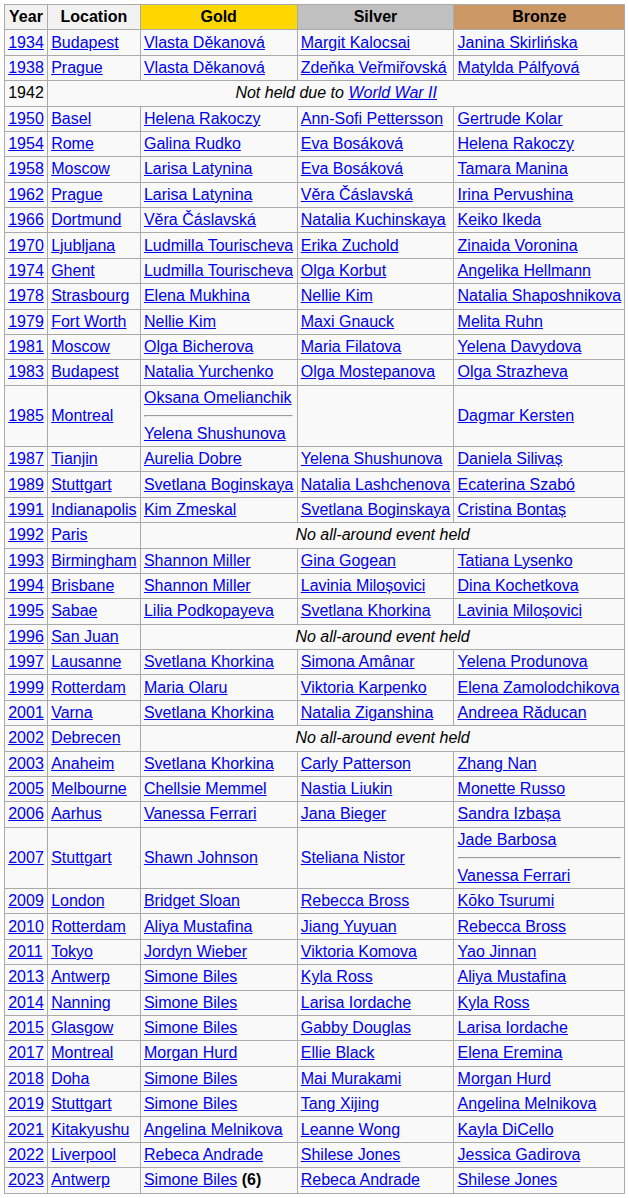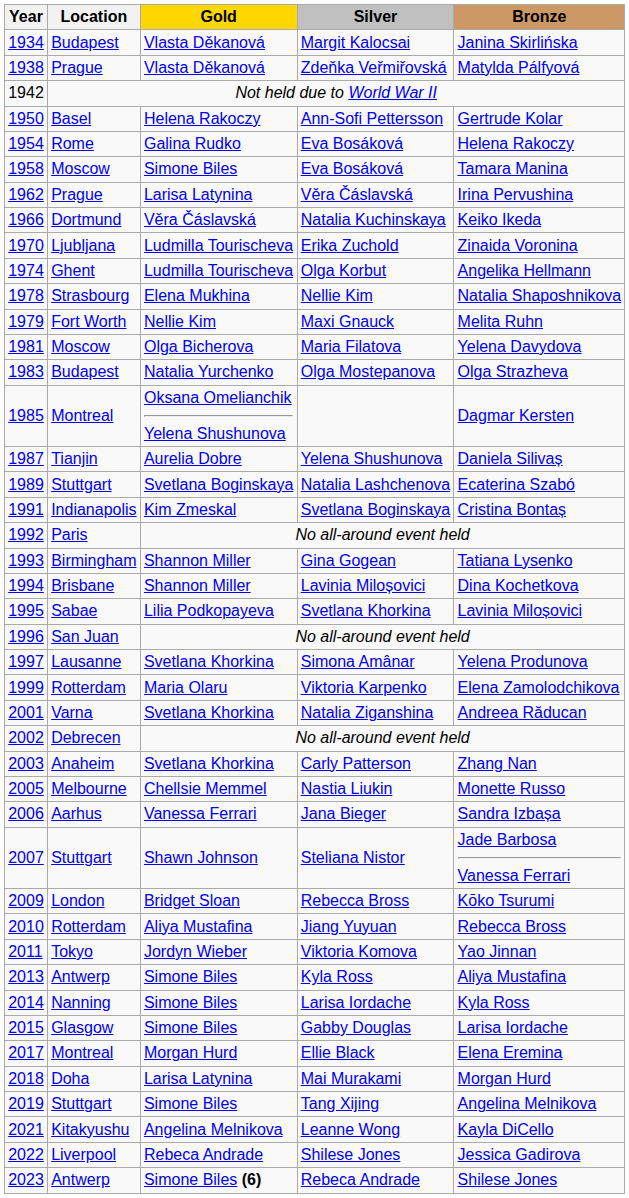1958 / Eva Bosáková | Gold: Larisa Latynina -> Simone Biles
Mai Murakami | Gold: Simone Biles -> Larisa Latynina
